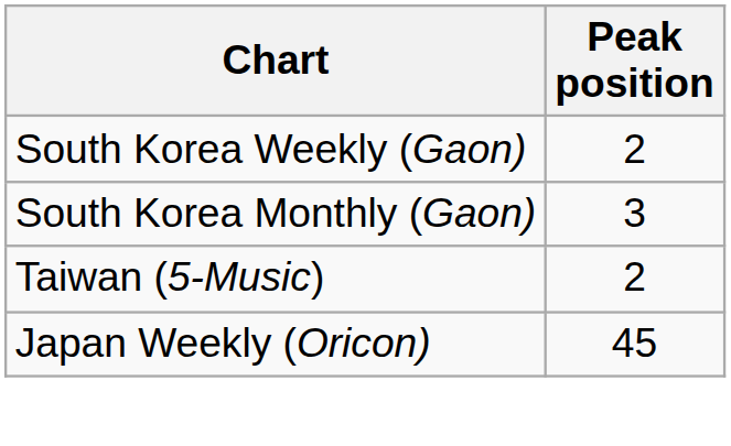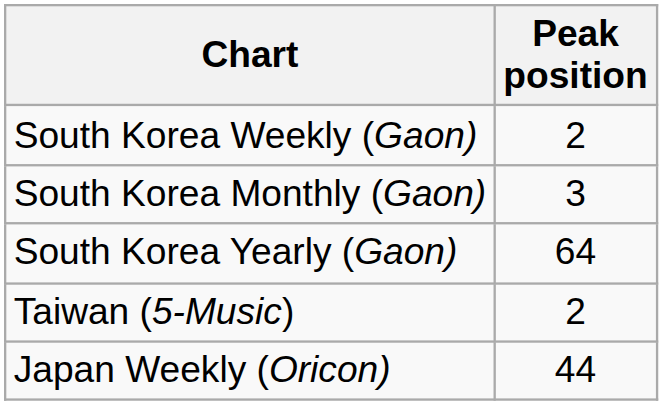+ row: South Korea Yearly (Gaon) | 64
Japan Weekly (Oricon) | Peak position: 45 -> 44
